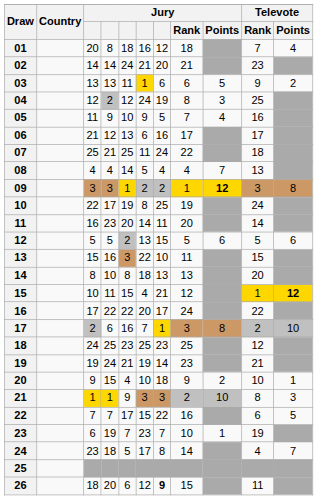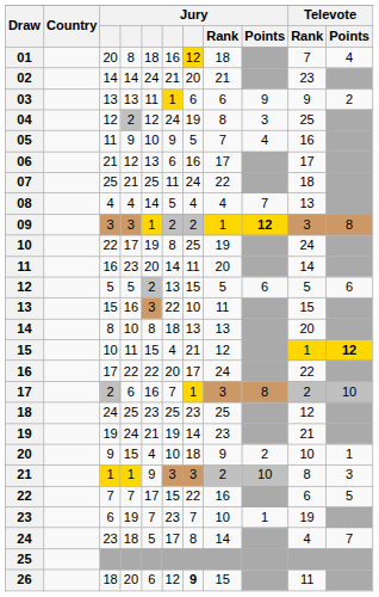01 | column 7: no background -> gold background
03 | Jury / Points: 5 -> 9
